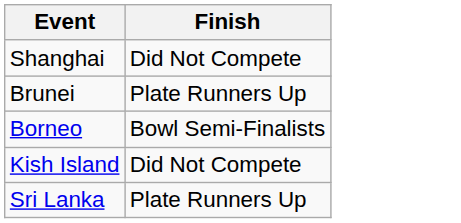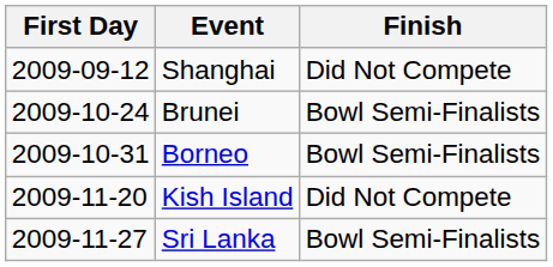+ column: First Day | 2009-09-12 | 2009-10-24 | 2009-10-31 | 2009-11-20 | 2009-11-27
Brunei | Finish: Plate Runners Up -> Bowl Semi-Finalists
Sri Lanka | Finish: Plate Runners Up -> Bowl Semi-Finalists
